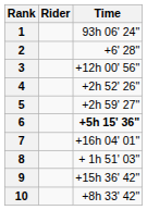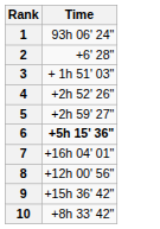- column: Rider
3 | Time: +12h 00' 56" -> + 1h 51' 03"
8 | Time: + 1h 51' 03" -> +12h 00' 56"
